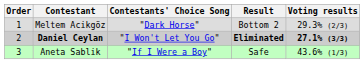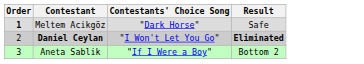- column: Voting results | 29.3% (2/3) | 27.1% (3/3) | 43.6% (1/3)
Meltem Acikgöz | Order: normal -> bold
Meltem Acikgöz | Result: Bottom 2 -> Safe
Aneta Sablik | Result: Safe -> Bottom 2
